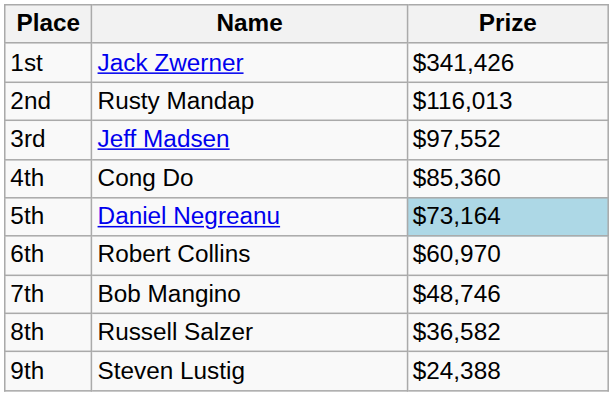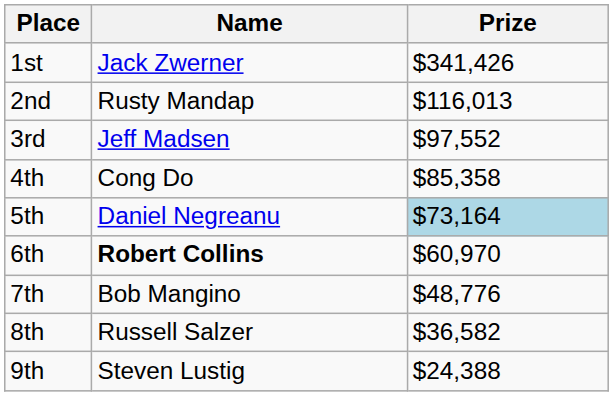4th | Prize: $85,360 -> $85,358
6th | Name: normal -> bold
7th | Prize: $48,746 -> $48,776
